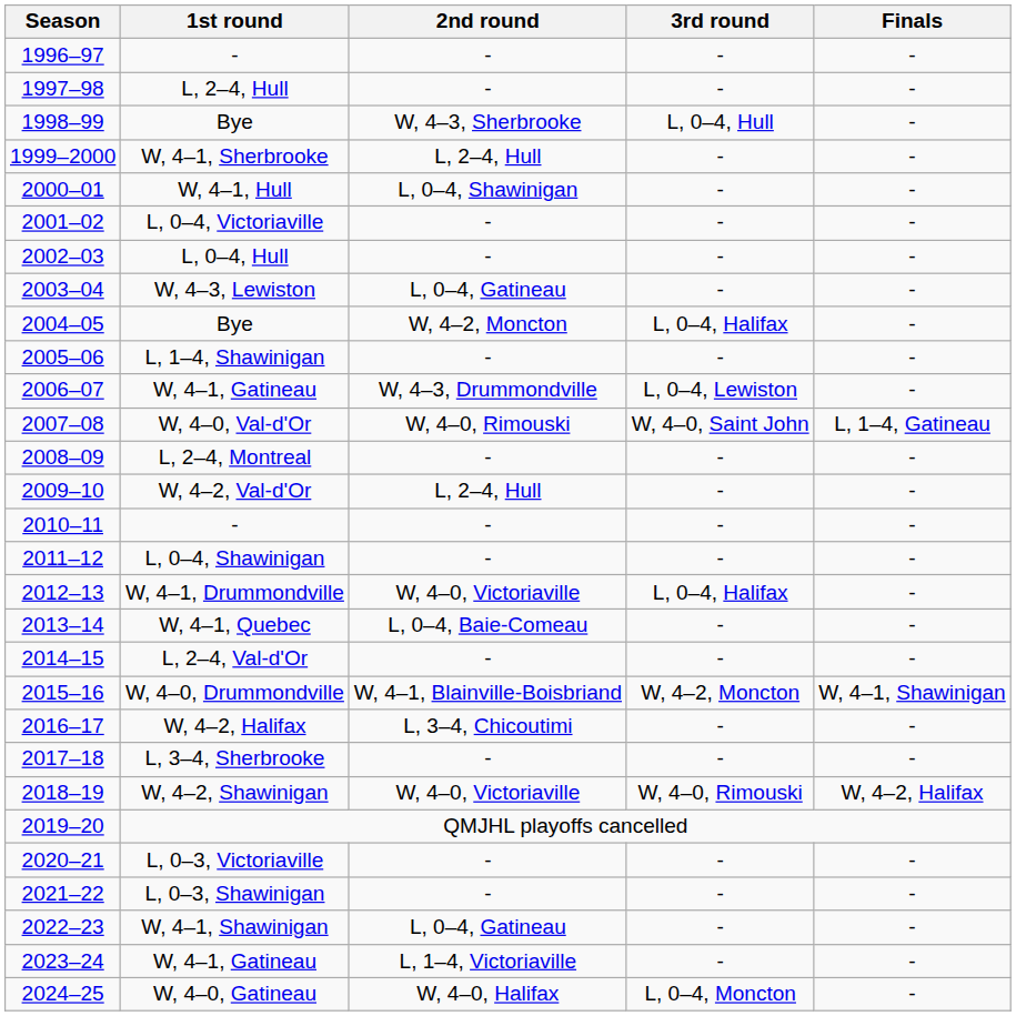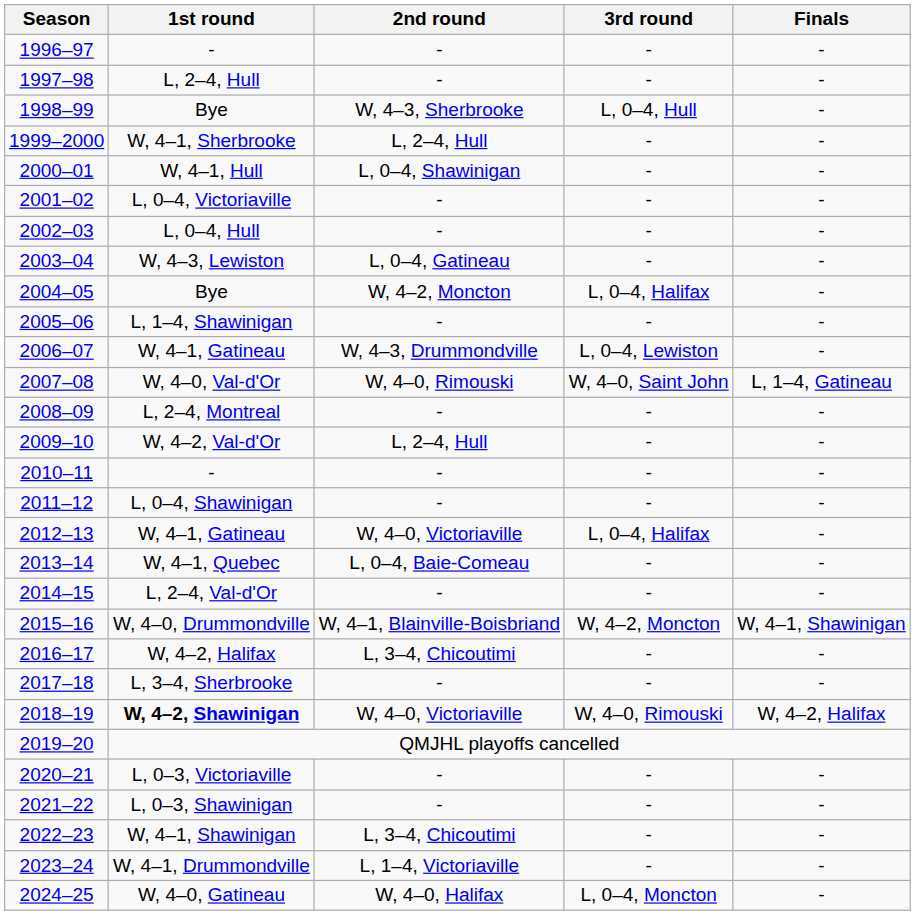2012–13 | 1st round: W, 4–1, Drummondville -> W, 4–1, Gatineau
2018–19 | 1st round: normal -> bold
2022–23 | 2nd round: L, 0–4, Gatineau -> L, 3–4, Chicoutimi
2023–24 | 1st round: W, 4–1, Gatineau -> W, 4–1, Drummondville
